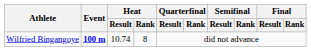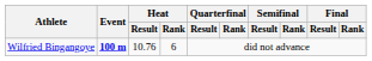Wilfried Bingangoye | Heat / Result: 10.74 -> 10.76
Wilfried Bingangoye | Heat / Rank: 8 -> 6
